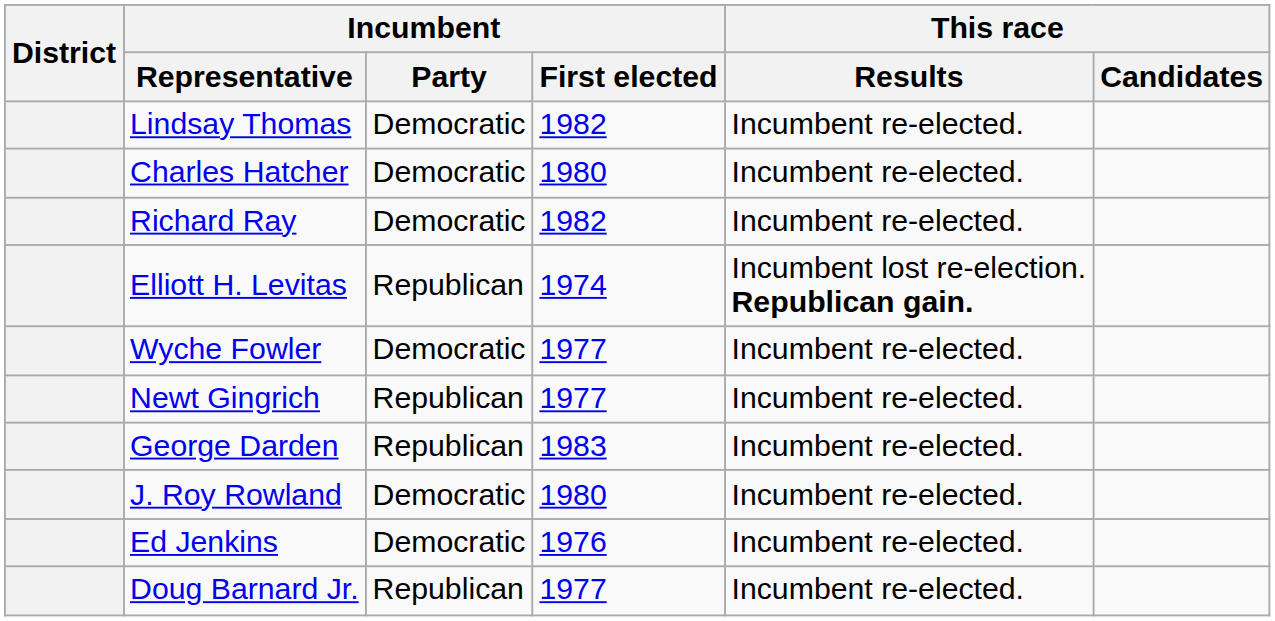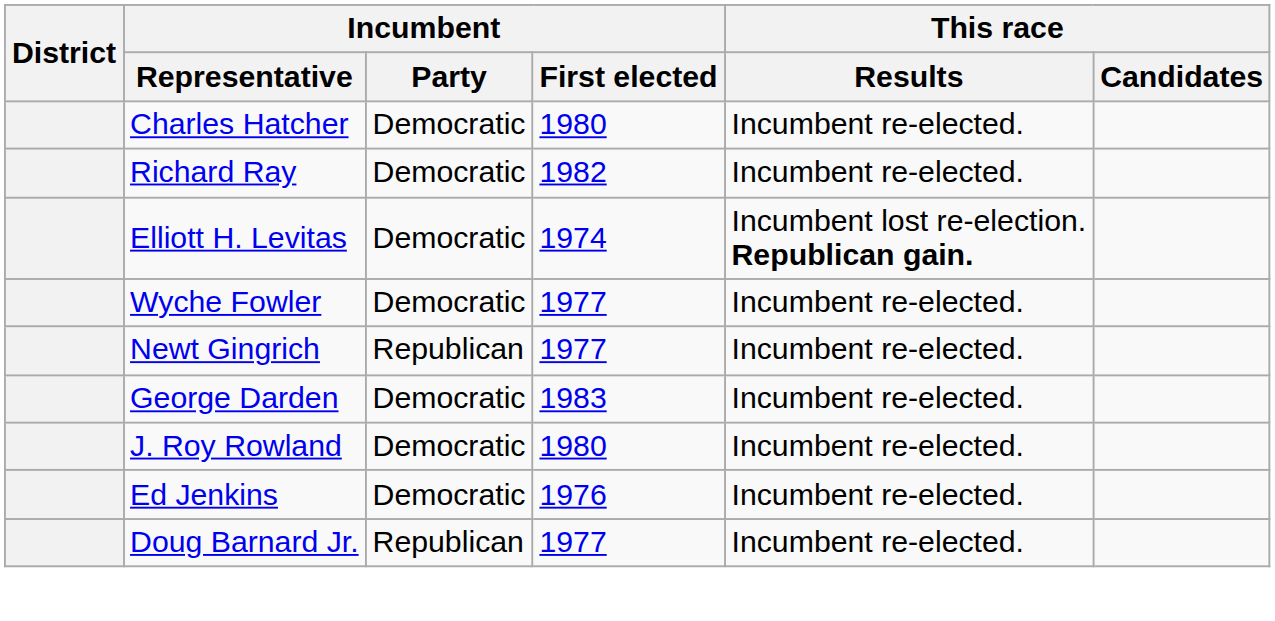- row: Lindsay Thomas | Democratic | 1982 | Incumbent re-elected.
Elliott H. Levitas | Incumbent / Party: Republican -> Democratic
George Darden | Incumbent / Party: Republican -> Democratic
